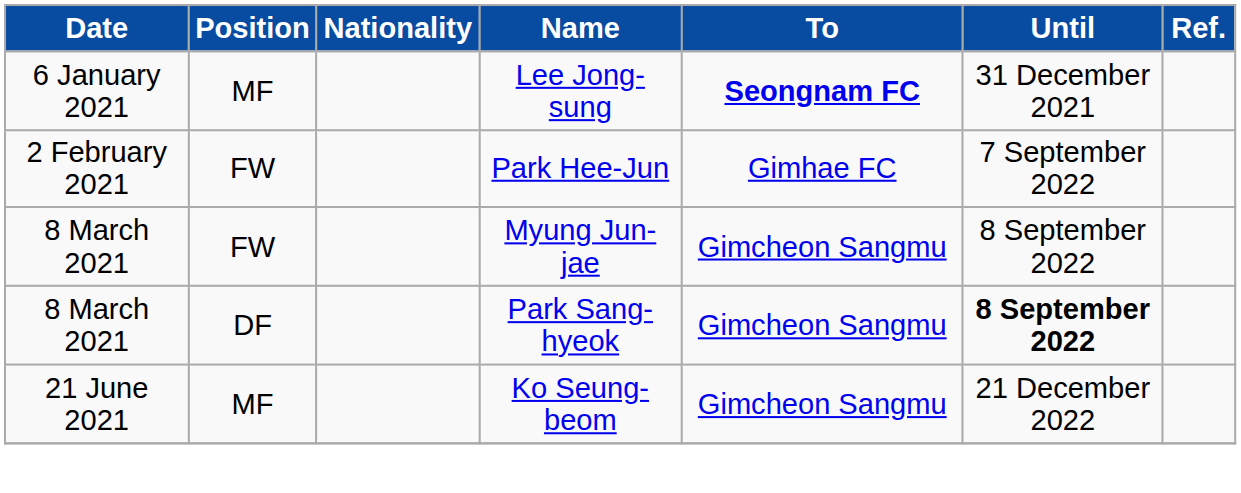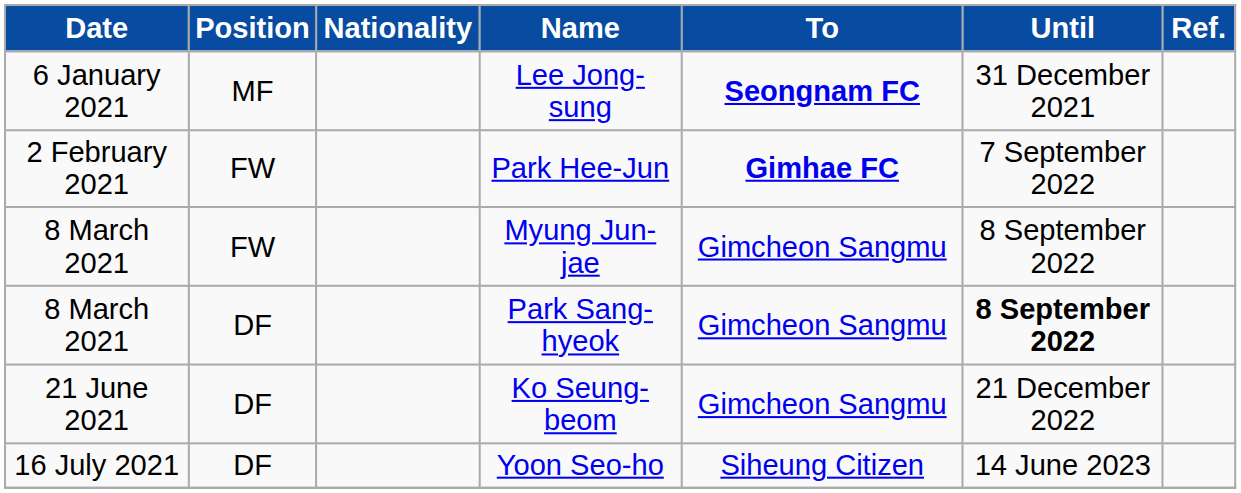Park Hee-Jun | To: normal -> bold
Ko Seung-beom | Position: MF -> DF
+ row: 16 July 2021 | DF | Yoon Seo-ho | Siheung Citizen | 14 June 2023
